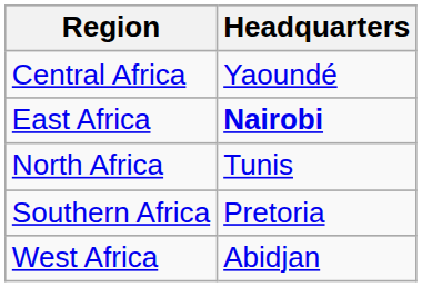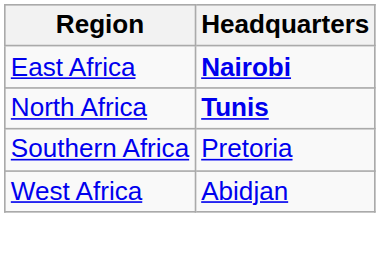- row: Central Africa | Yaoundé
North Africa | Headquarters: normal -> bold
